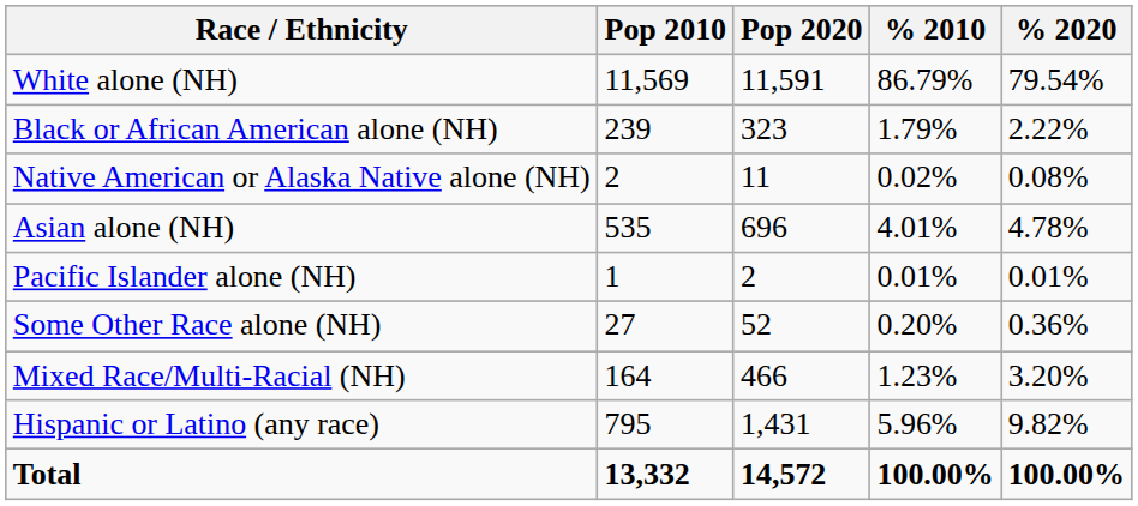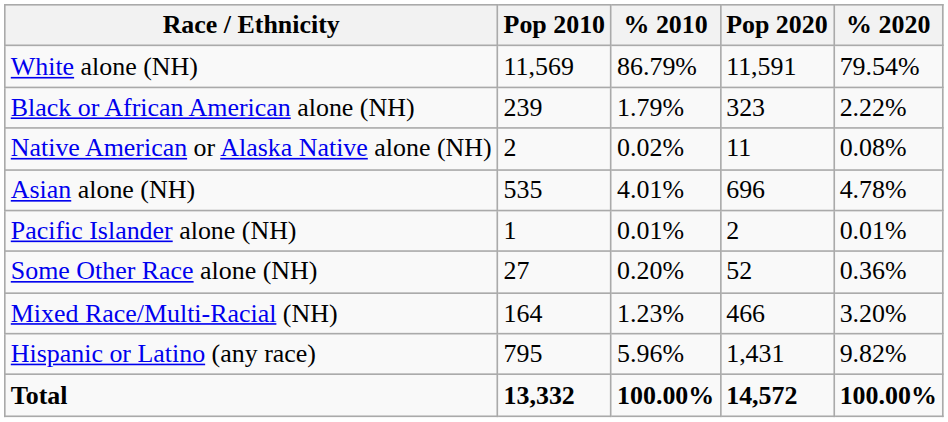columns swapped: Pop 2020 <-> % 2010
